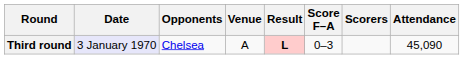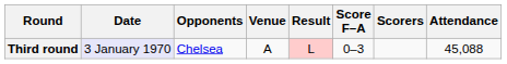Third round | Result: bold -> normal
Third round | Attendance: 45,090 -> 45,088
